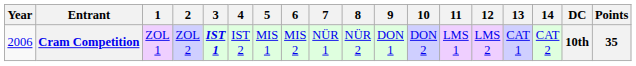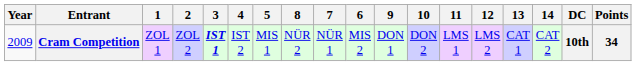columns swapped: 6 <-> 8
Cram Competition | Year: 2006 -> 2009
Cram Competition | Points: 35 -> 34
